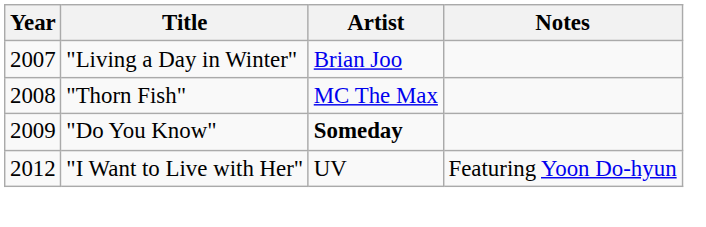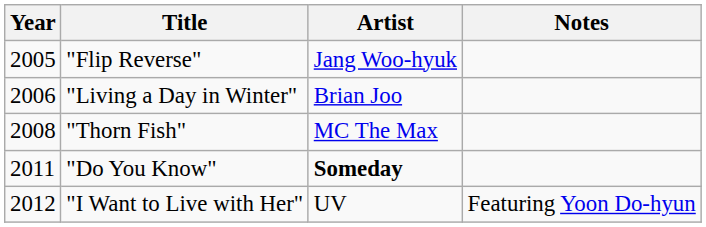+ row: 2005 | "Flip Reverse" | Jang Woo-hyuk
"Living a Day in Winter" | Year: 2007 -> 2006
"Do You Know" | Year: 2009 -> 2011
